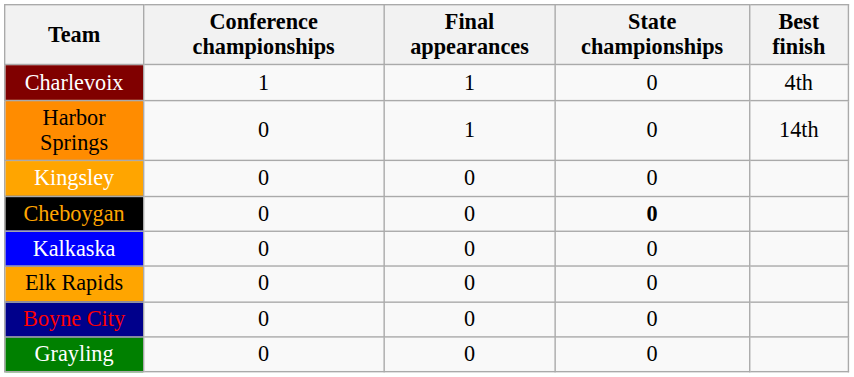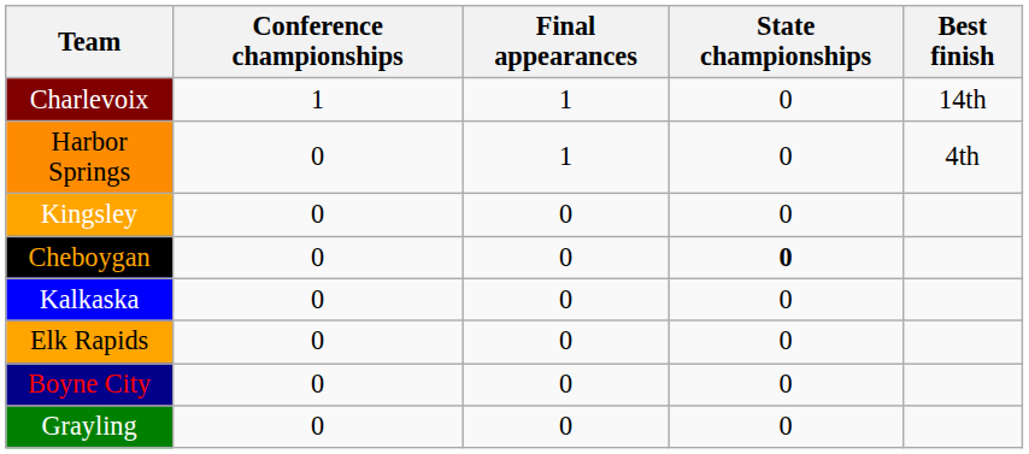Charlevoix | Best finish: 4th -> 14th
Harbor Springs | Best finish: 14th -> 4th
